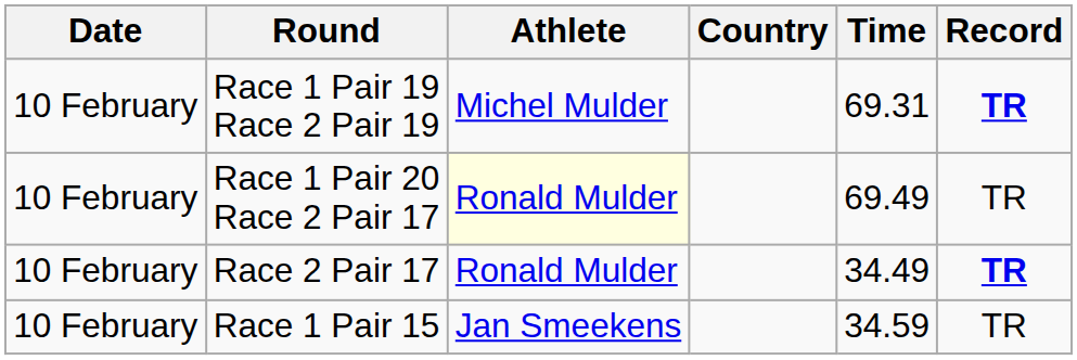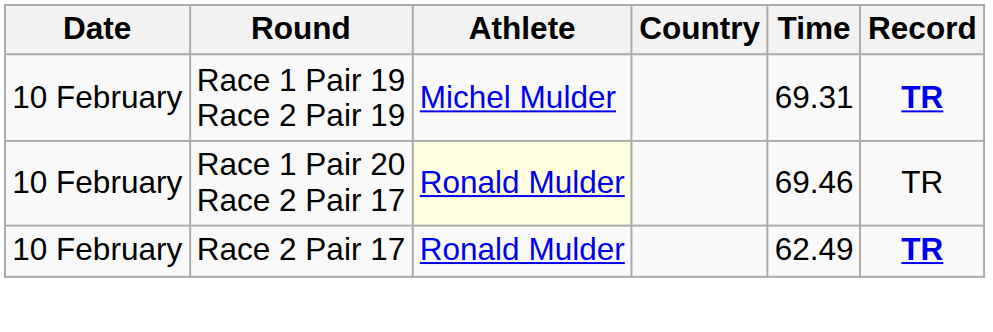Race 1 Pair 20 Race 2 Pair 17 | Time: 69.49 -> 69.46
Race 2 Pair 17 | Time: 34.49 -> 62.49
- row: 10 February | Race 1 Pair 15 | Jan Smeekens | 34.59 | TR
